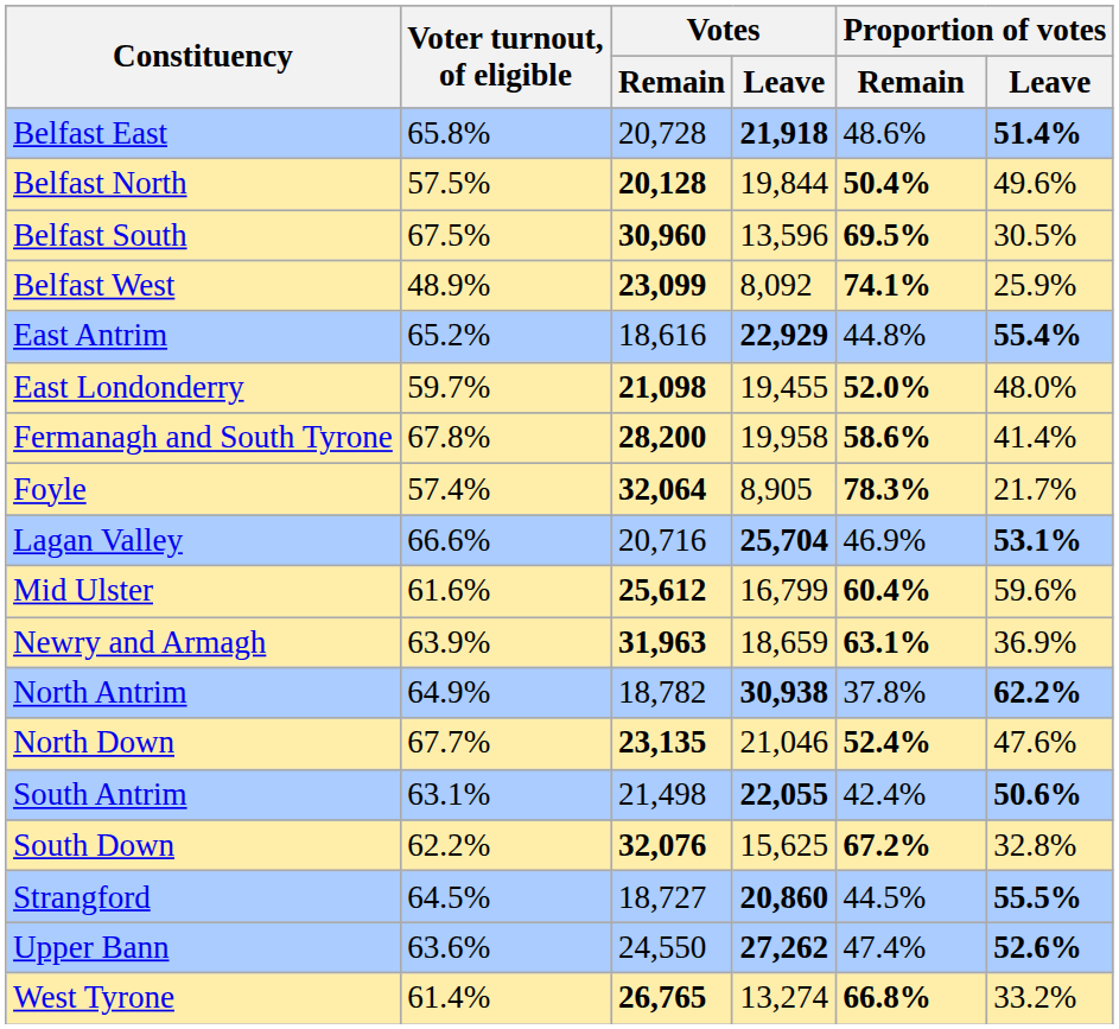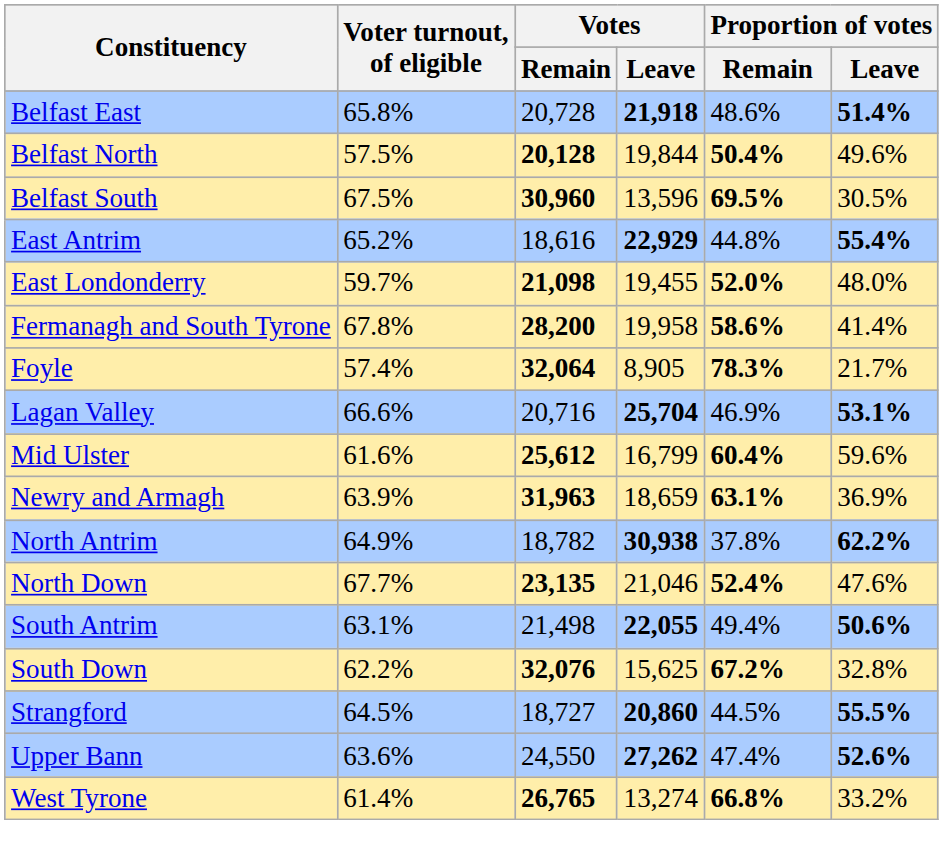- row: Belfast West | 48.9% | 23,099 | 8,092 | 74.1% | 25.9%
South Antrim | Proportion of votes / Remain: 42.4% -> 49.4%
